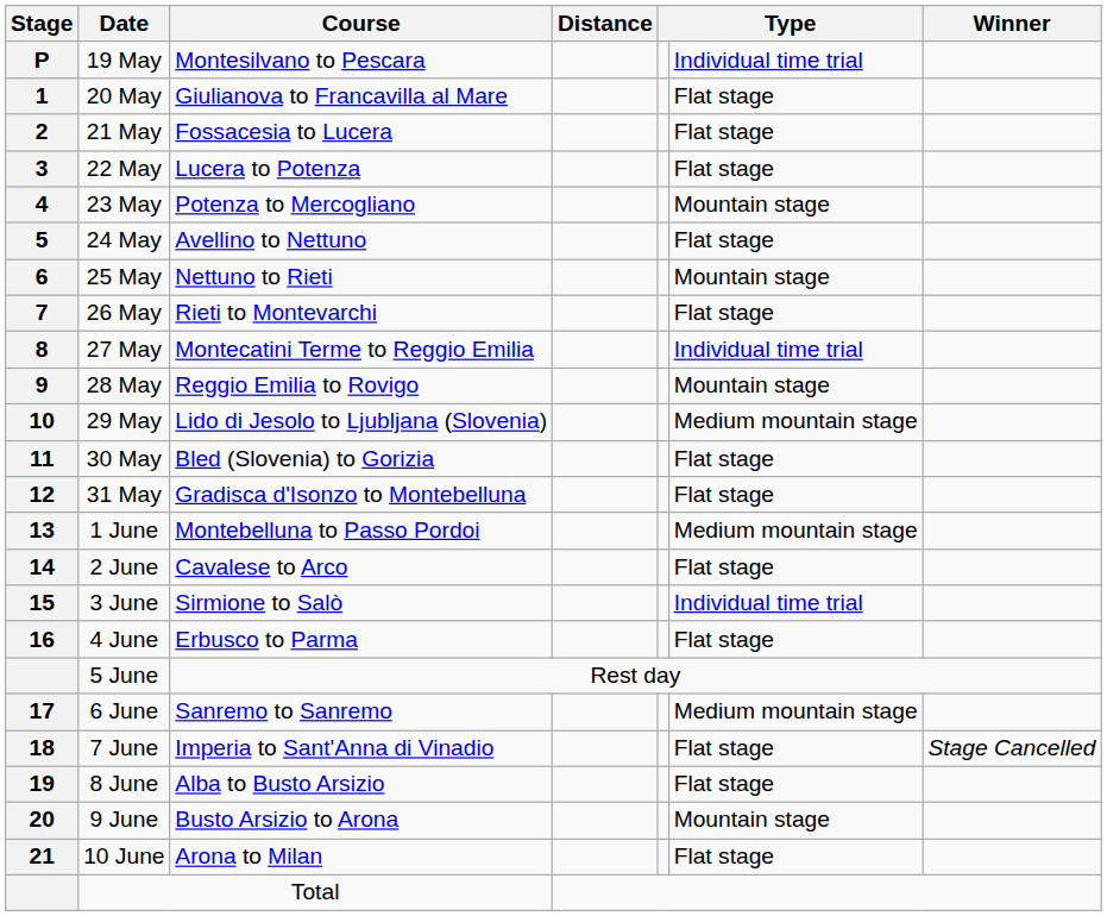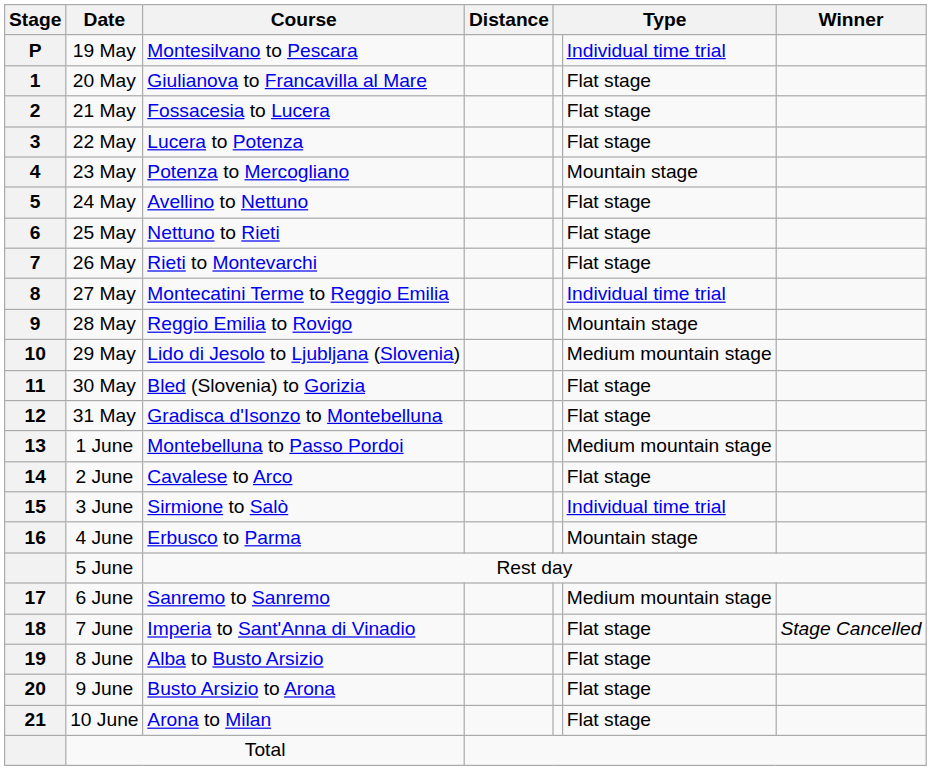25 May | column 6: Mountain stage -> Flat stage
4 June | column 6: Flat stage -> Mountain stage
9 June | column 6: Mountain stage -> Flat stage
